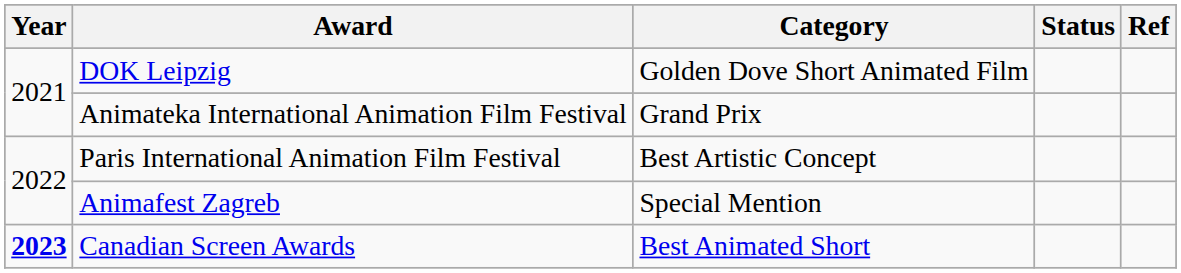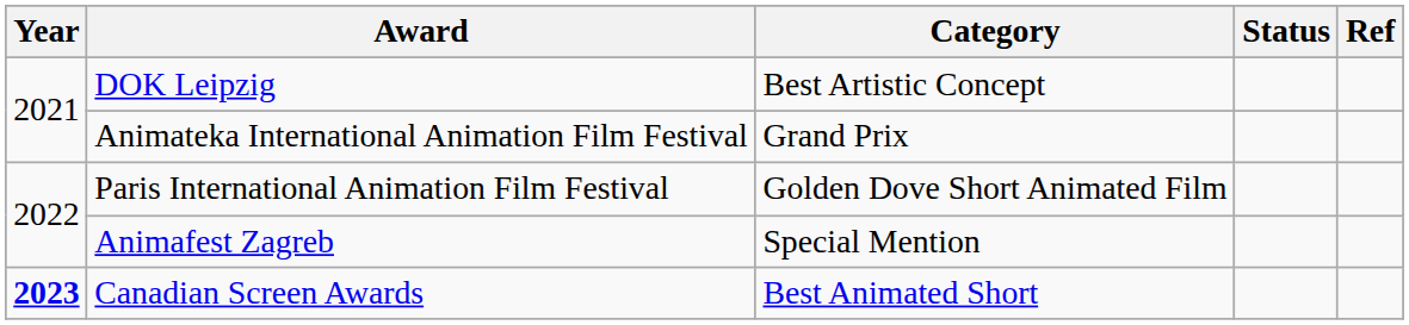DOK Leipzig | Category: Golden Dove Short Animated Film -> Best Artistic Concept
Paris International Animation Film Festival | Category: Best Artistic Concept -> Golden Dove Short Animated Film
